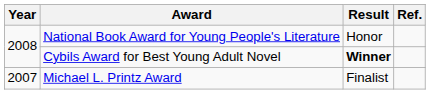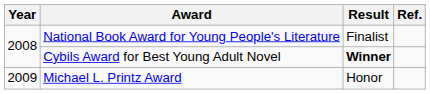National Book Award for Young People's Literature | Result: Honor -> Finalist
Michael L. Printz Award | Year: 2007 -> 2009
Michael L. Printz Award | Result: Finalist -> Honor
